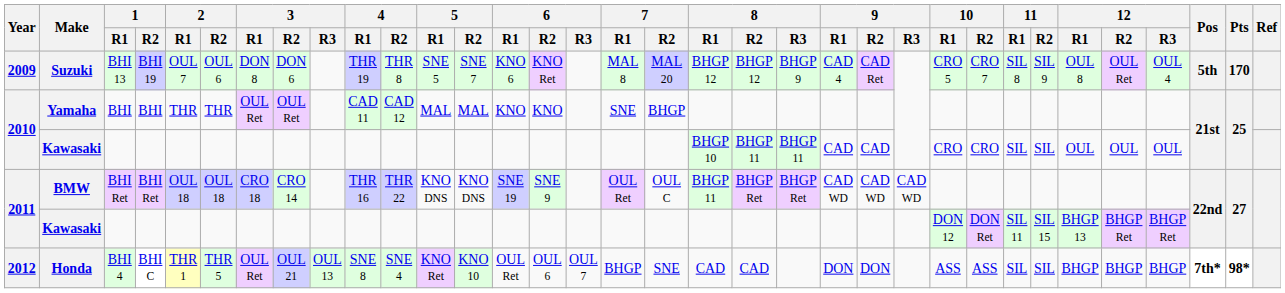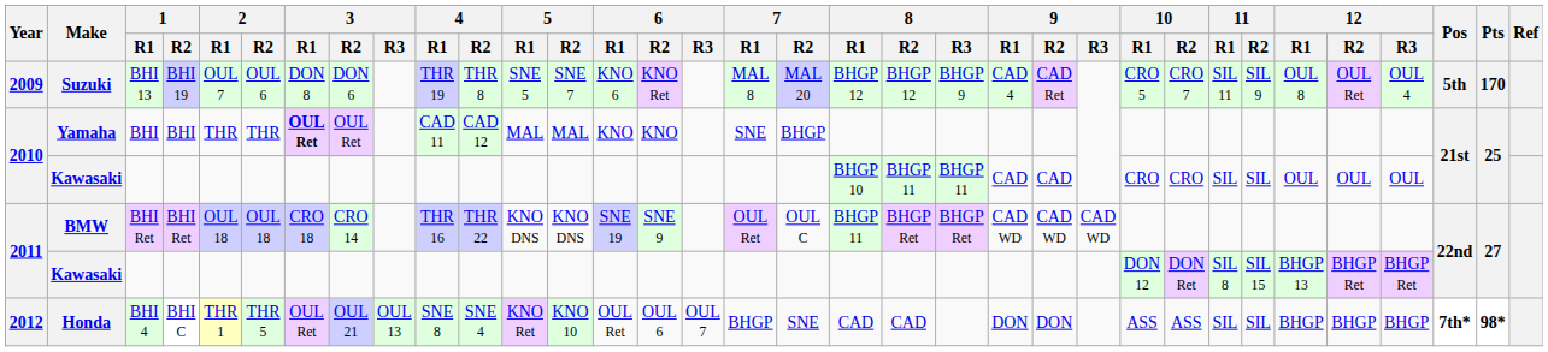Suzuki | 11 / R1: SIL 8 -> SIL 11
Yamaha | 3 / R1: normal -> bold
2011 / Kawasaki | 11 / R1: SIL 11 -> SIL 8
